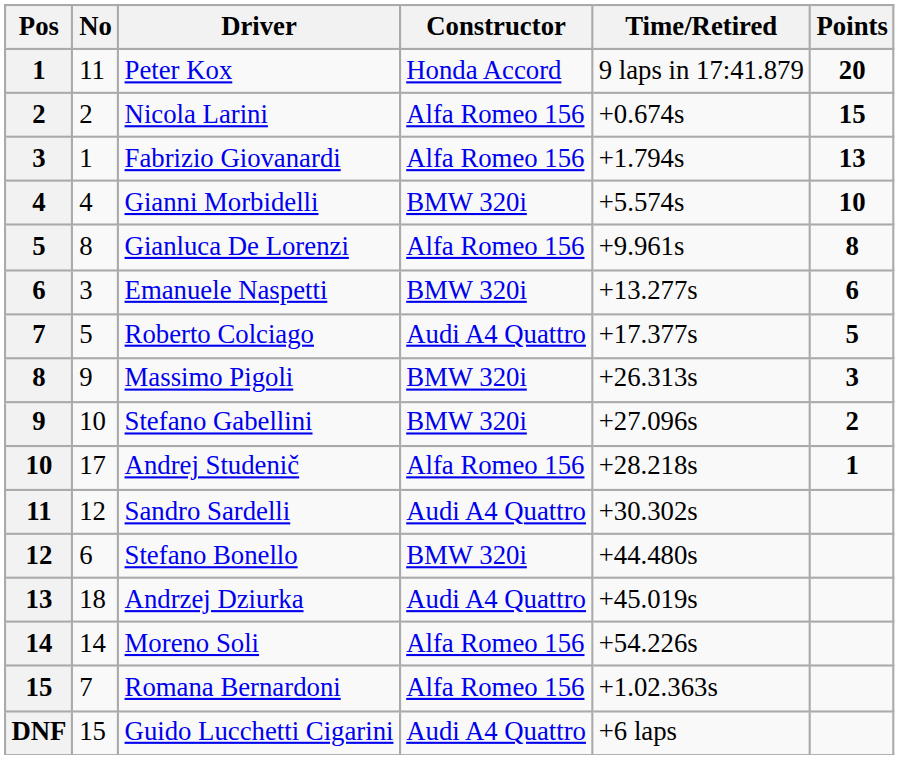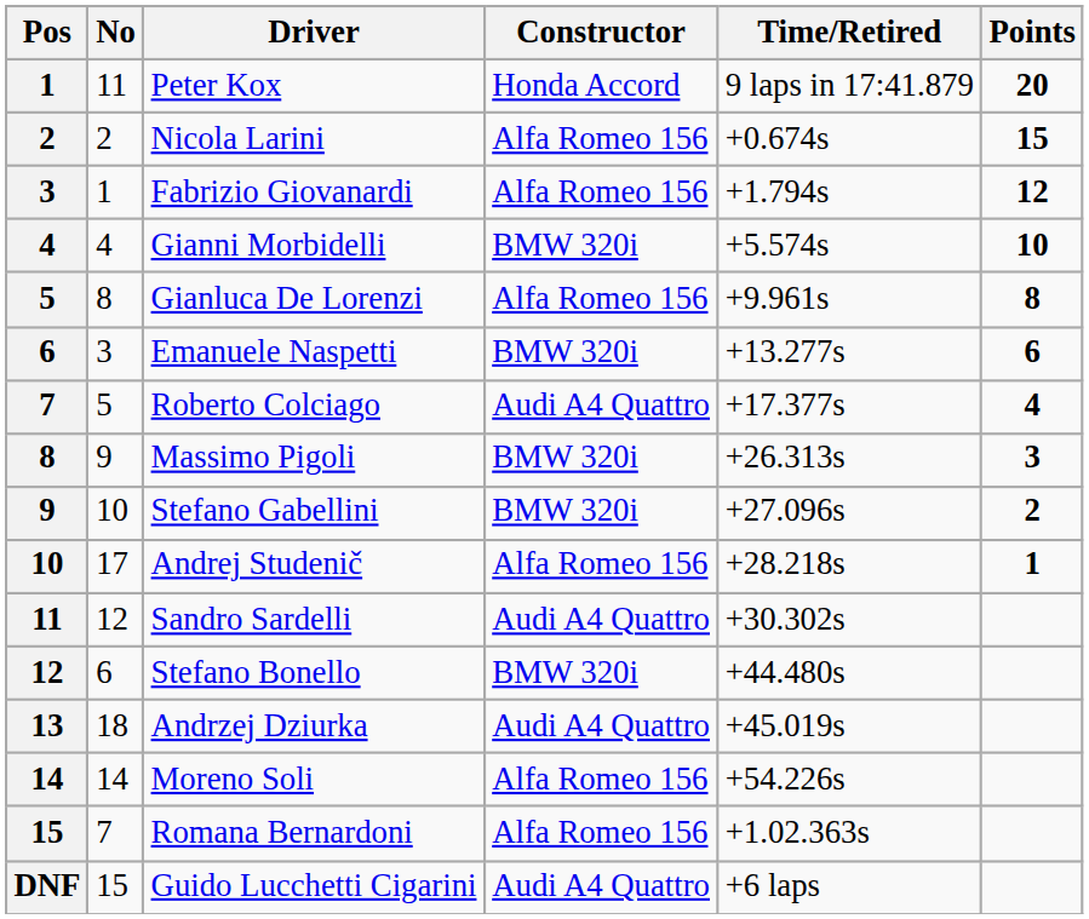Fabrizio Giovanardi | Points: 13 -> 12
Roberto Colciago | Points: 5 -> 4
